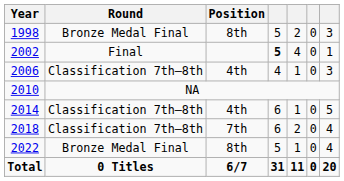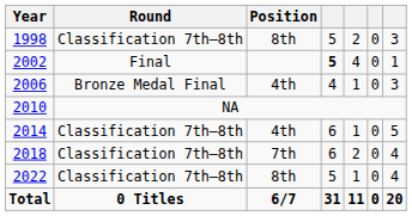1998 | Round: Bronze Medal Final -> Classification 7th–8th
2006 | Round: Classification 7th–8th -> Bronze Medal Final
2022 | Round: Bronze Medal Final -> Classification 7th–8th
